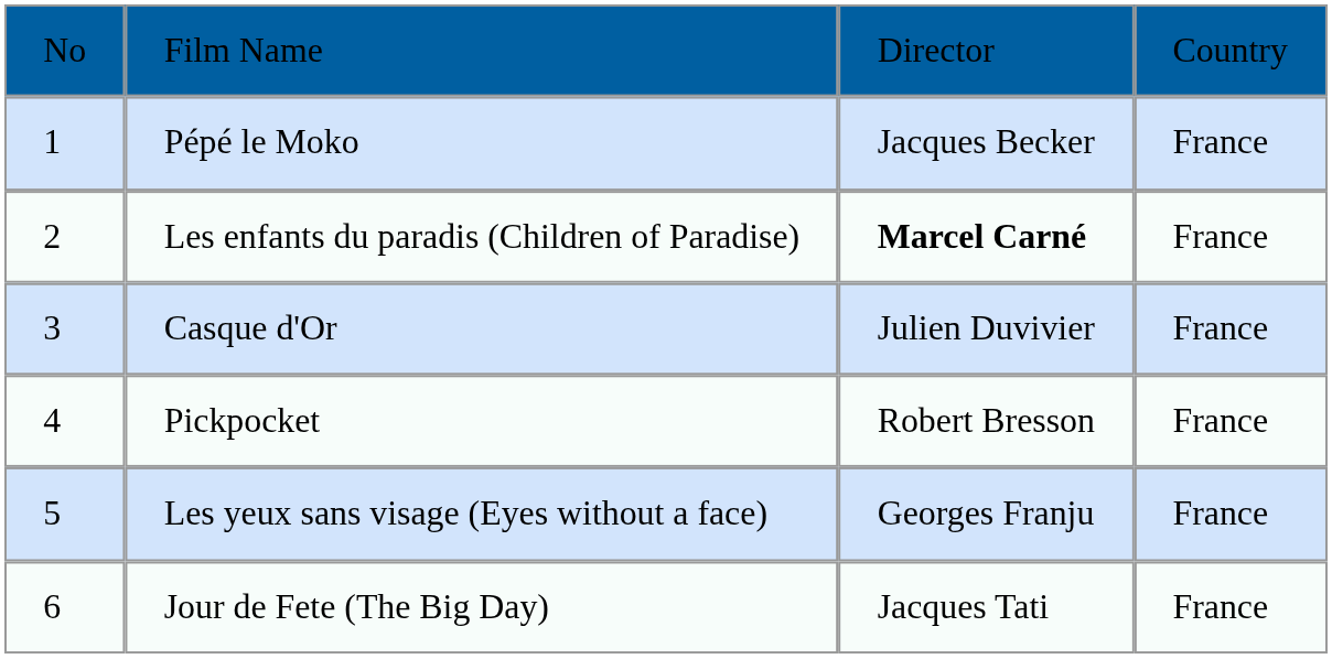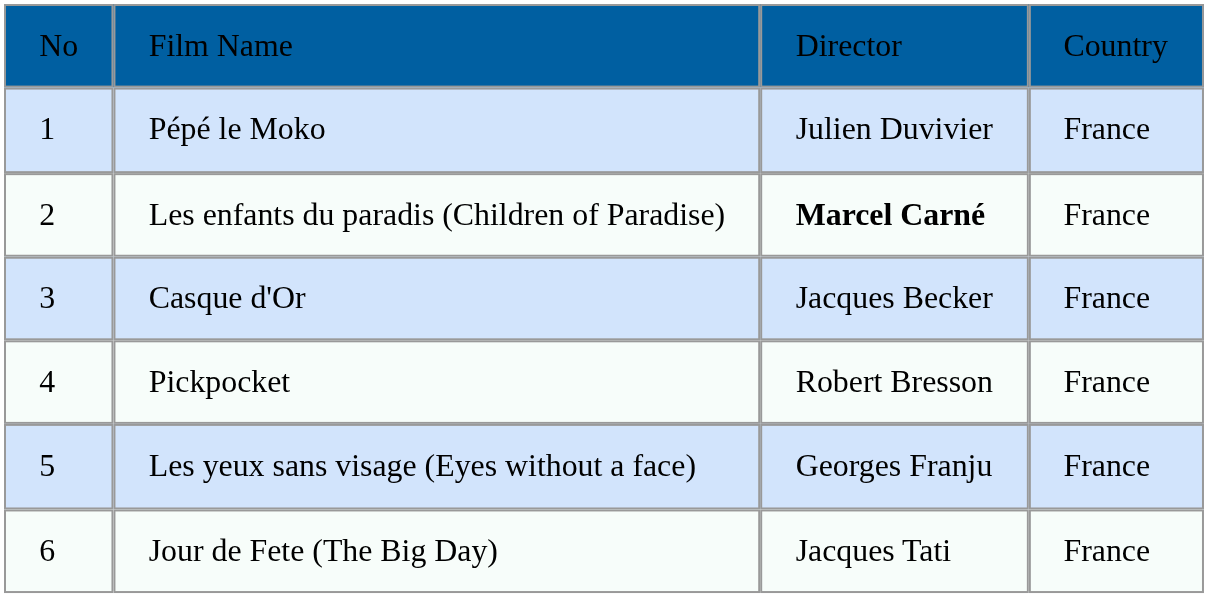Pépé le Moko | column 3: Jacques Becker -> Julien Duvivier
Casque d'Or | column 3: Julien Duvivier -> Jacques Becker
